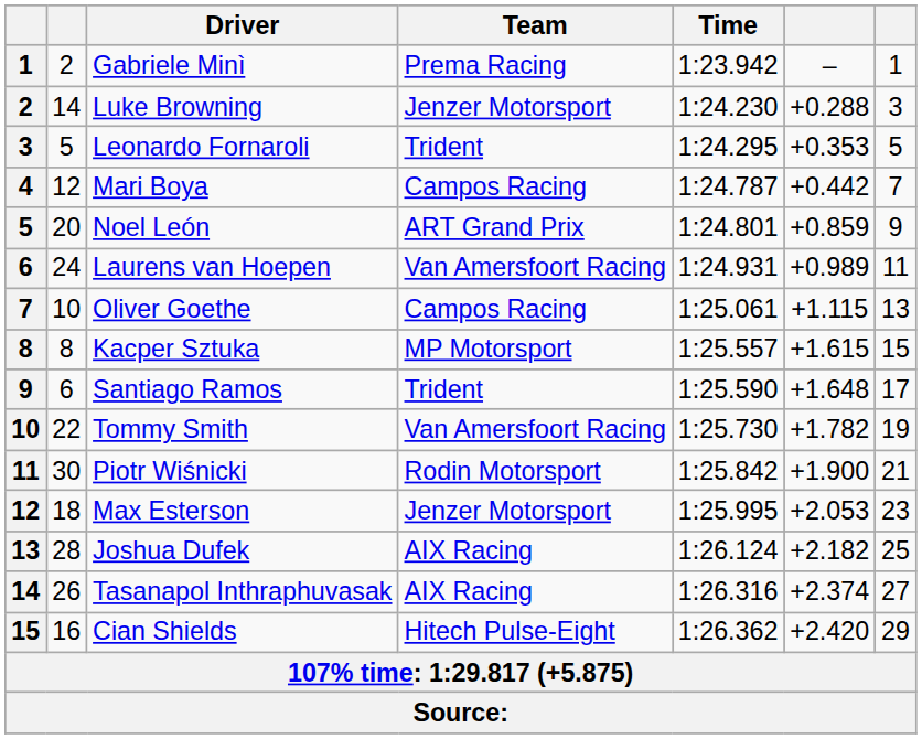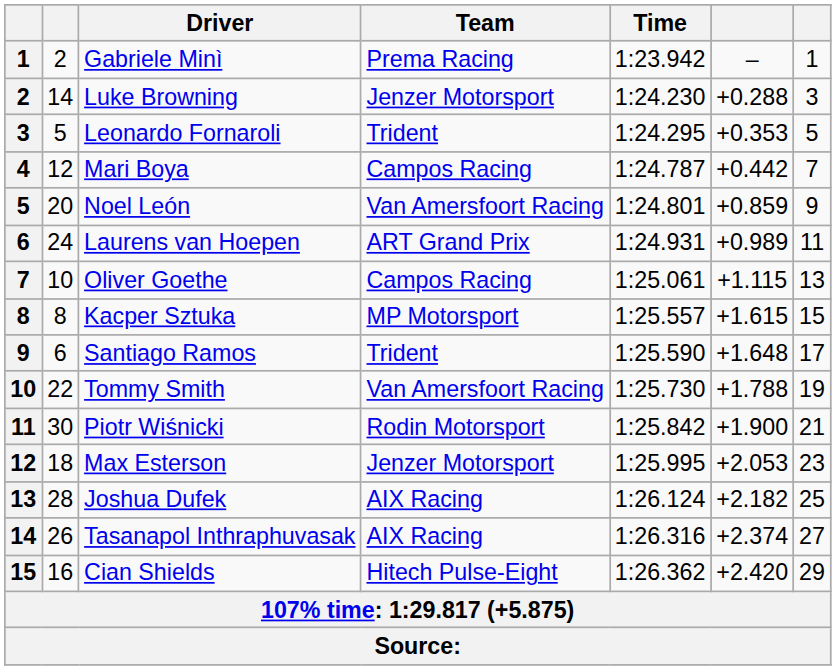Noel León | Team: ART Grand Prix -> Van Amersfoort Racing
Laurens van Hoepen | Team: Van Amersfoort Racing -> ART Grand Prix
Tommy Smith | column 6: +1.782 -> +1.788
